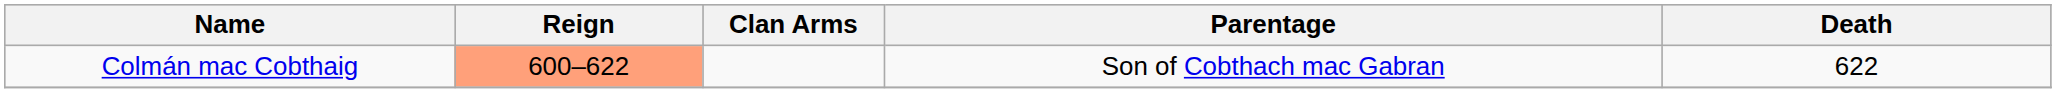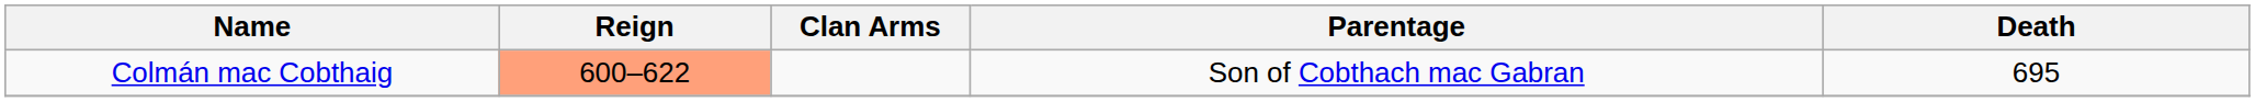Colmán mac Cobthaig | Death: 622 -> 695
